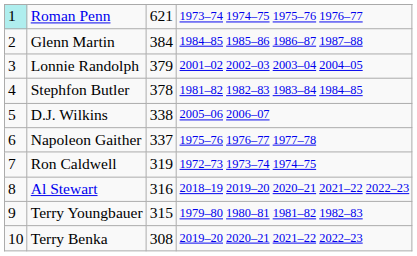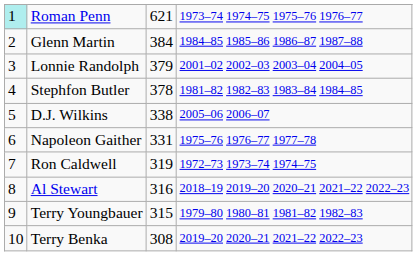Napoleon Gaither | column 3: 337 -> 331
